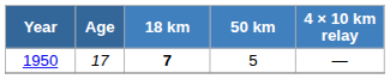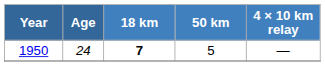1950 | Age: 17 -> 24
